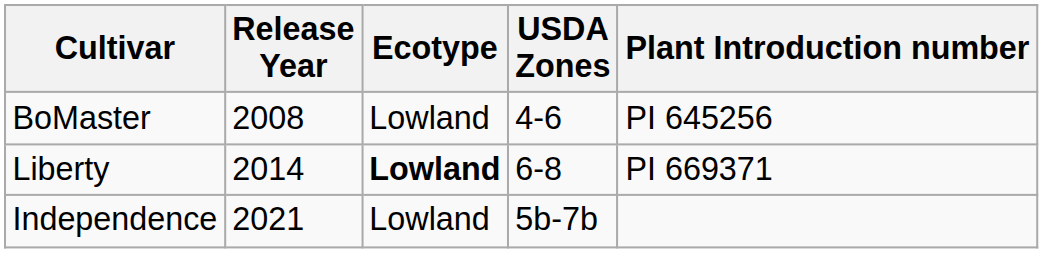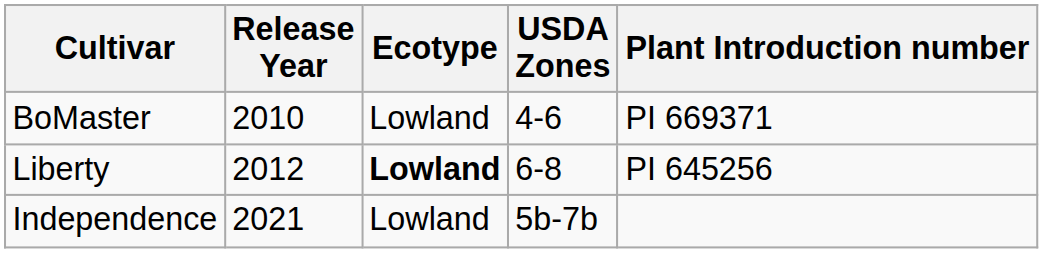BoMaster | Release Year: 2008 -> 2010
BoMaster | Plant Introduction number: PI 645256 -> PI 669371
Liberty | Release Year: 2014 -> 2012
Liberty | Plant Introduction number: PI 669371 -> PI 645256
